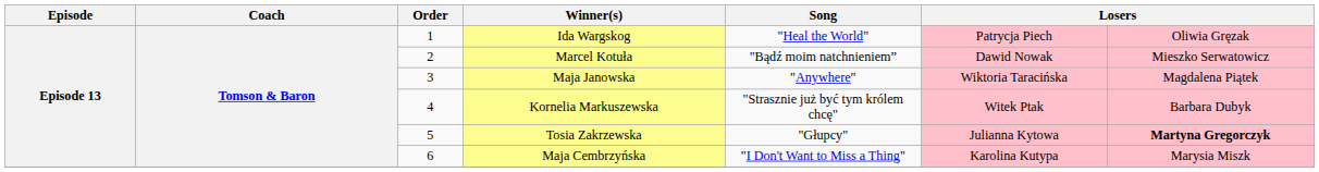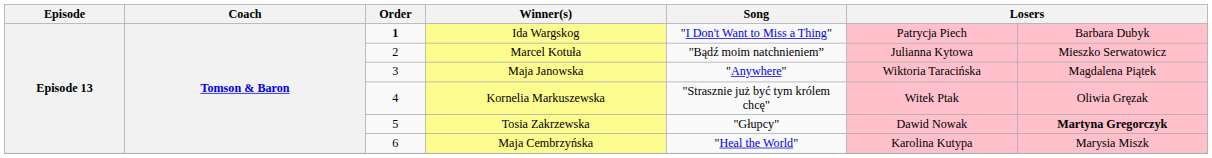Ida Wargskog | Order: normal -> bold
Ida Wargskog | Song: "Heal the World" -> "I Don't Want to Miss a Thing"
Ida Wargskog | column 7: Oliwia Gręzak -> Barbara Dubyk
Marcel Kotuła | column 6: Dawid Nowak -> Julianna Kytowa
Kornelia Markuszewska | column 7: Barbara Dubyk -> Oliwia Gręzak
Tosia Zakrzewska | column 6: Julianna Kytowa -> Dawid Nowak
Maja Cembrzyńska | Song: "I Don't Want to Miss a Thing" -> "Heal the World"
